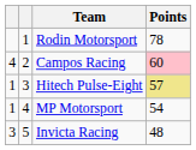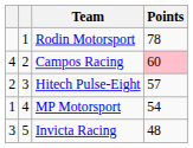Hitech Pulse-Eight | column 1: 1 -> 2
Hitech Pulse-Eight | Points: khaki background -> no background
